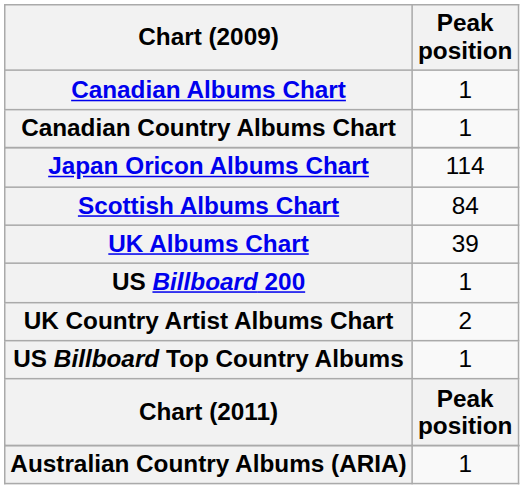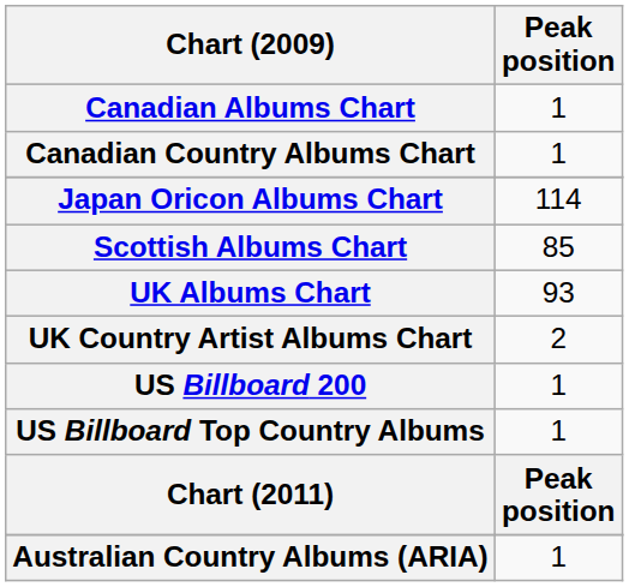Scottish Albums Chart | Peak position: 84 -> 85
UK Albums Chart | Peak position: 39 -> 93
rows swapped: UK Country Artist Albums Chart <-> US Billboard 200
